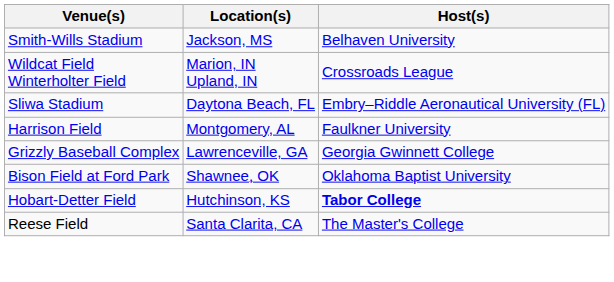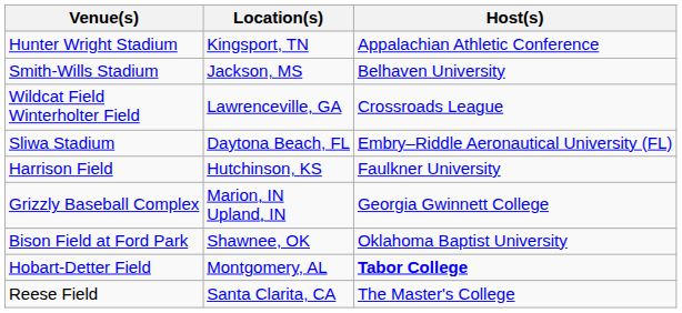+ row: Hunter Wright Stadium | Kingsport, TN | Appalachian Athletic Conference
Wildcat Field Winterholter Field | Location(s): Marion, IN Upland, IN -> Lawrenceville, GA
Harrison Field | Location(s): Montgomery, AL -> Hutchinson, KS
Grizzly Baseball Complex | Location(s): Lawrenceville, GA -> Marion, IN Upland, IN
Hobart-Detter Field | Location(s): Hutchinson, KS -> Montgomery, AL
